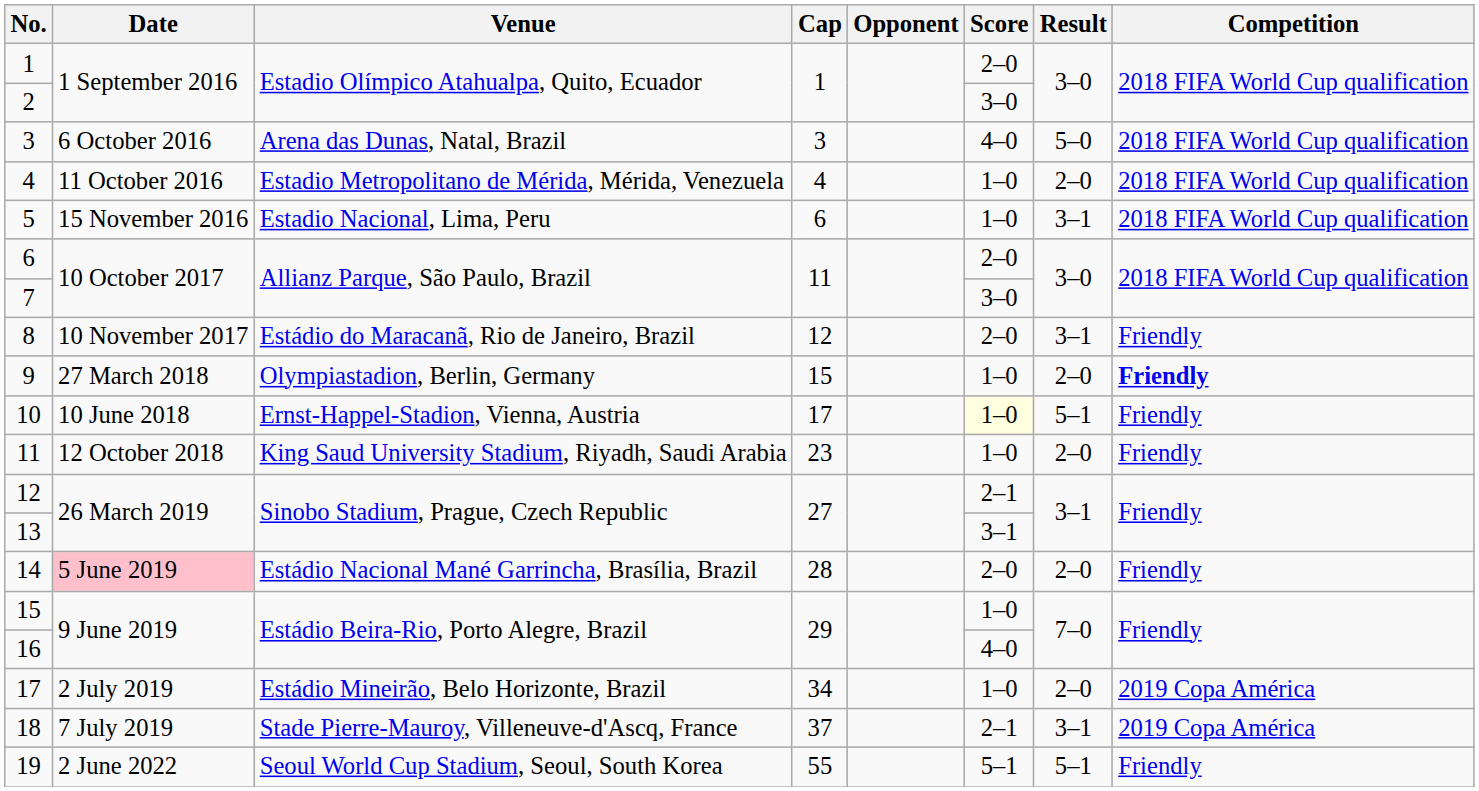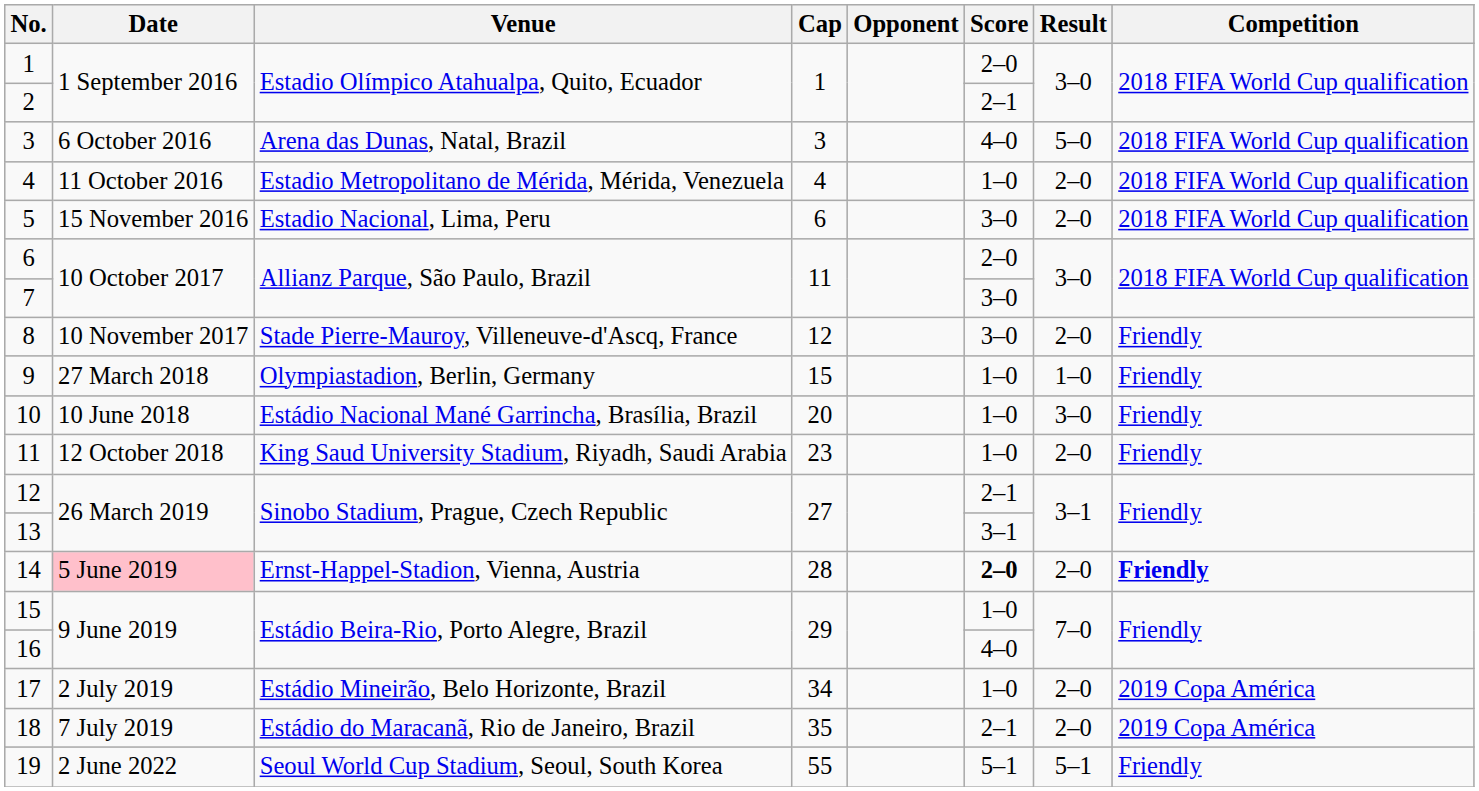2 | Score: 3–0 -> 2–1
5 | Score: 1–0 -> 3–0
5 | Result: 3–1 -> 2–0
8 | Venue: Estádio do Maracanã, Rio de Janeiro, Brazil -> Stade Pierre-Mauroy, Villeneuve-d'Ascq, France
8 | Score: 2–0 -> 3–0
8 | Result: 3–1 -> 2–0
9 | Result: 2–0 -> 1–0
9 | Competition: bold -> normal
10 | Venue: Ernst-Happel-Stadion, Vienna, Austria -> Estádio Nacional Mané Garrincha, Brasília, Brazil
10 | Cap: 17 -> 20
10 | Score: lightyellow background -> no background
10 | Result: 5–1 -> 3–0
14 | Venue: Estádio Nacional Mané Garrincha, Brasília, Brazil -> Ernst-Happel-Stadion, Vienna, Austria
14 | Score: normal -> bold
14 | Competition: normal -> bold
18 | Venue: Stade Pierre-Mauroy, Villeneuve-d'Ascq, France -> Estádio do Maracanã, Rio de Janeiro, Brazil
18 | Cap: 37 -> 35
18 | Result: 3–1 -> 2–0
